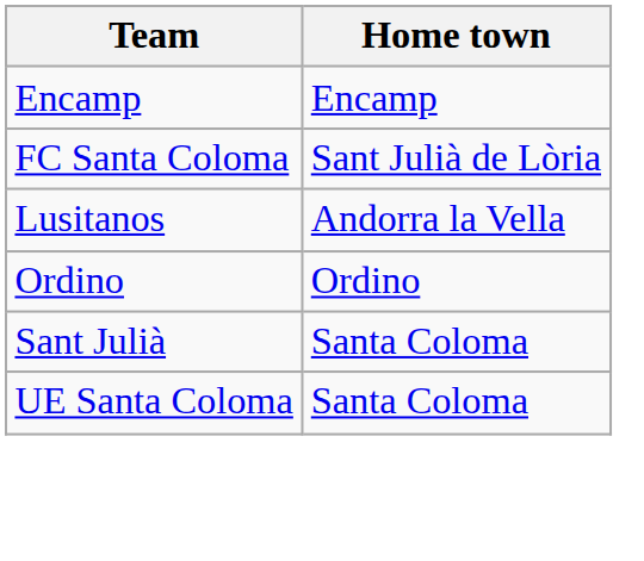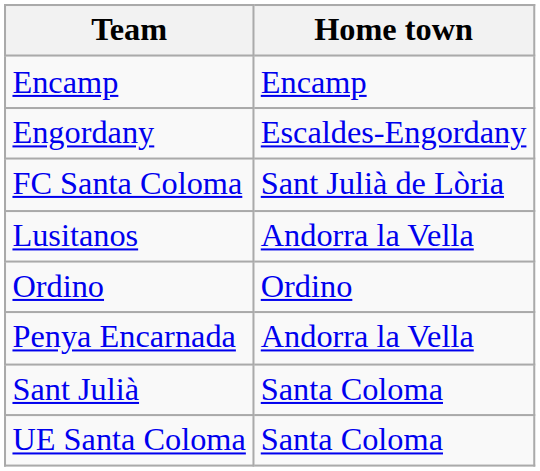+ row: Engordany | Escaldes-Engordany
+ row: Penya Encarnada | Andorra la Vella
